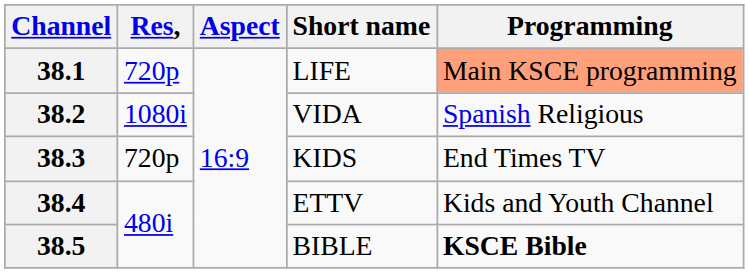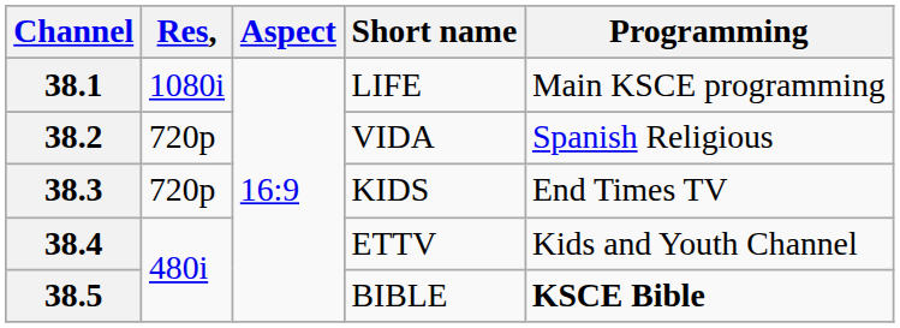38.1 | Res,: 720p -> 1080i
38.1 | Programming: lightsalmon background -> no background
38.2 | Res,: 1080i -> 720p
